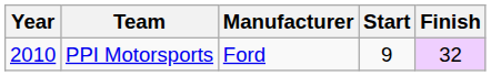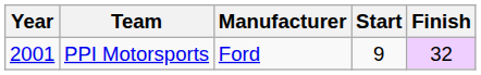PPI Motorsports | Year: 2010 -> 2001
